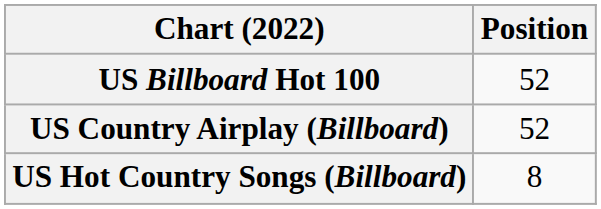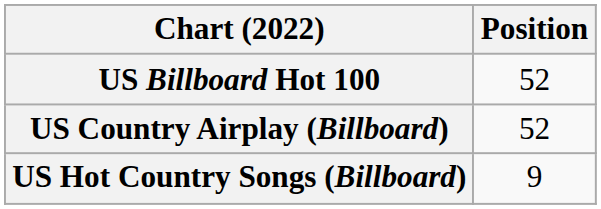US Hot Country Songs (Billboard) | Position: 8 -> 9
